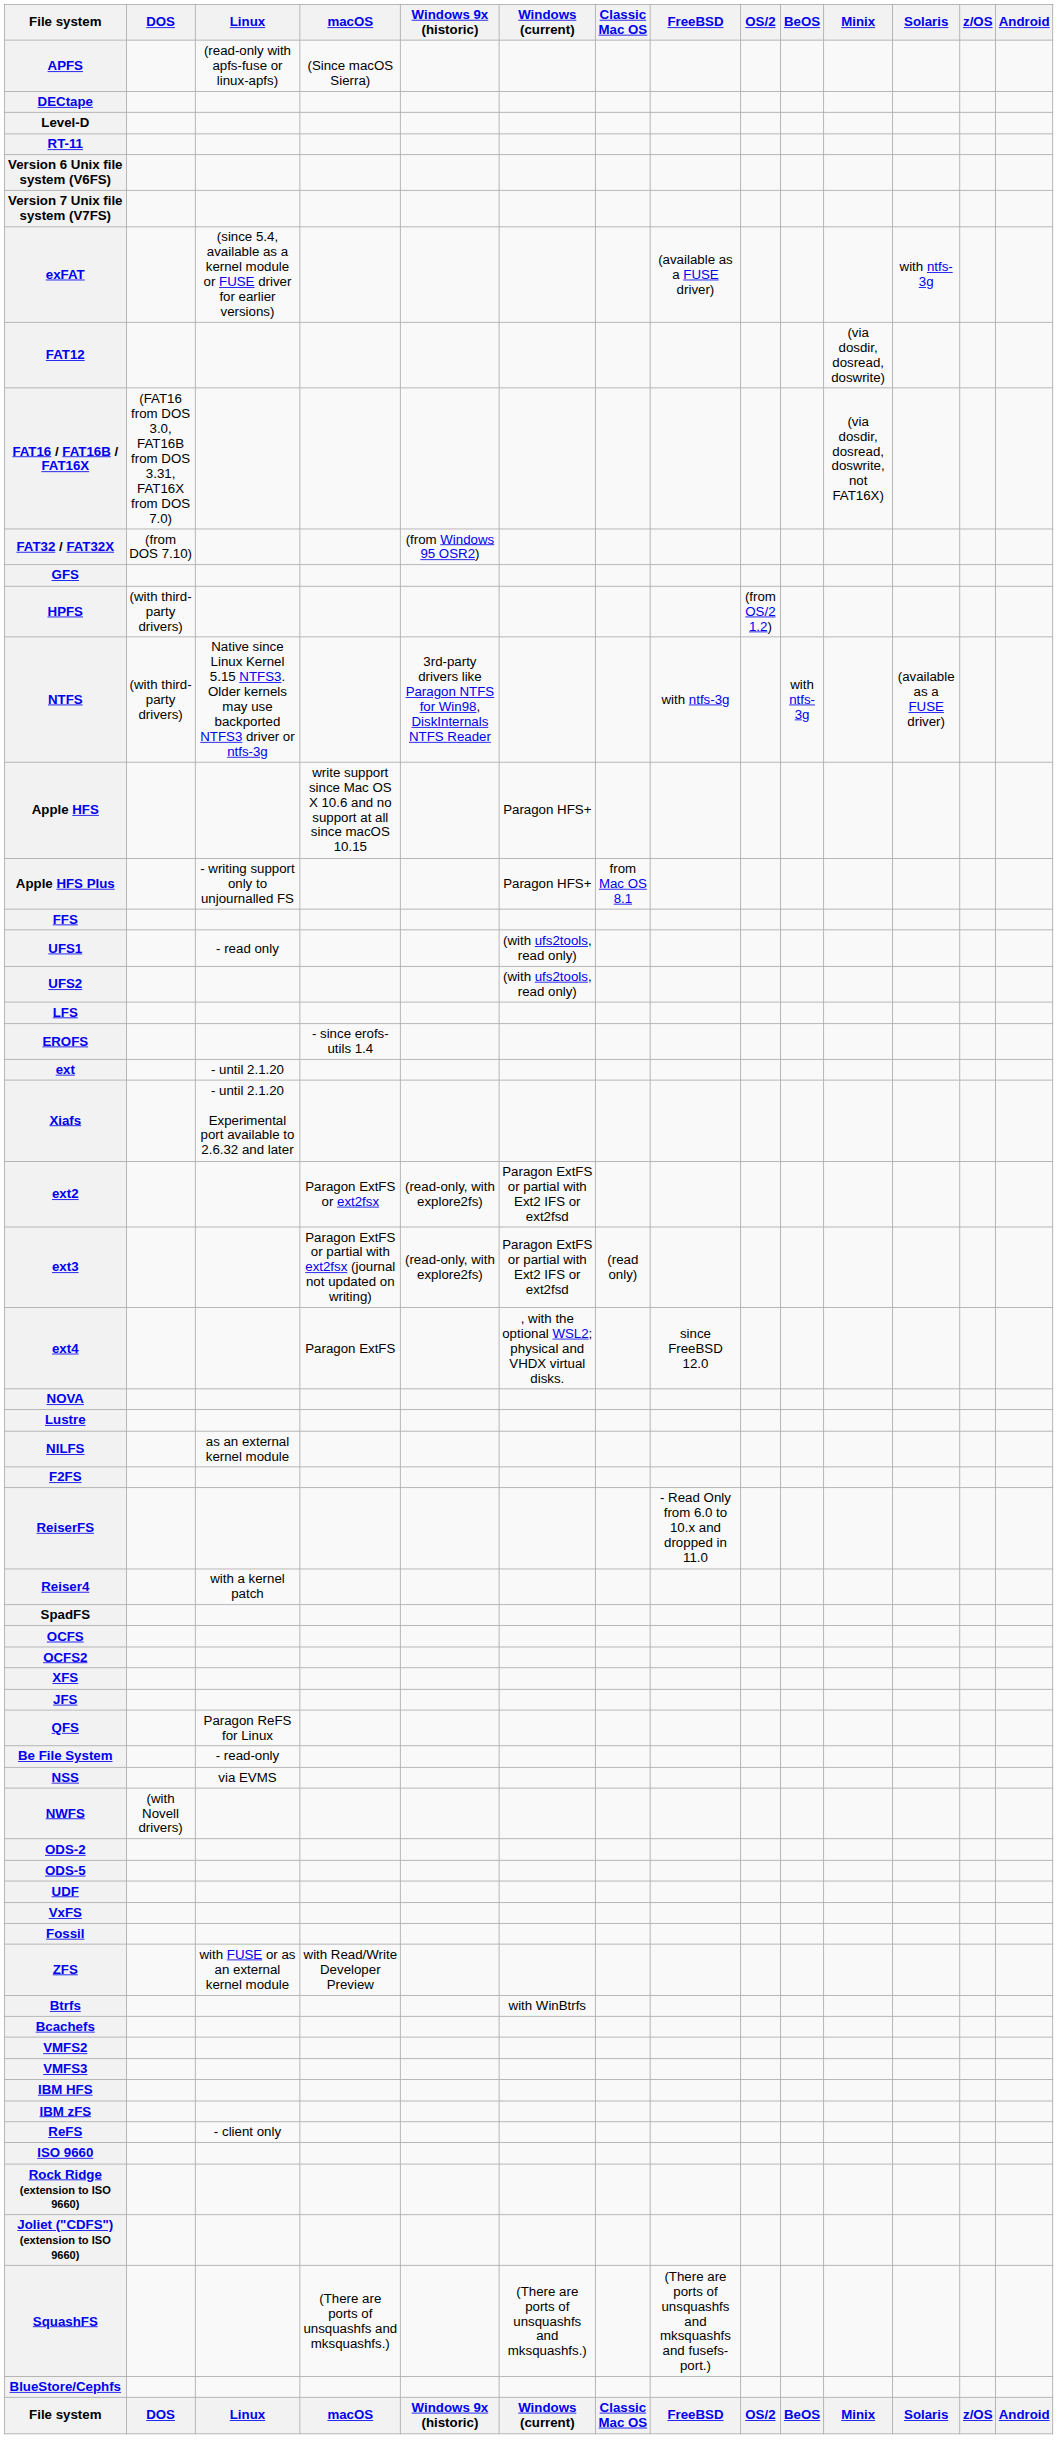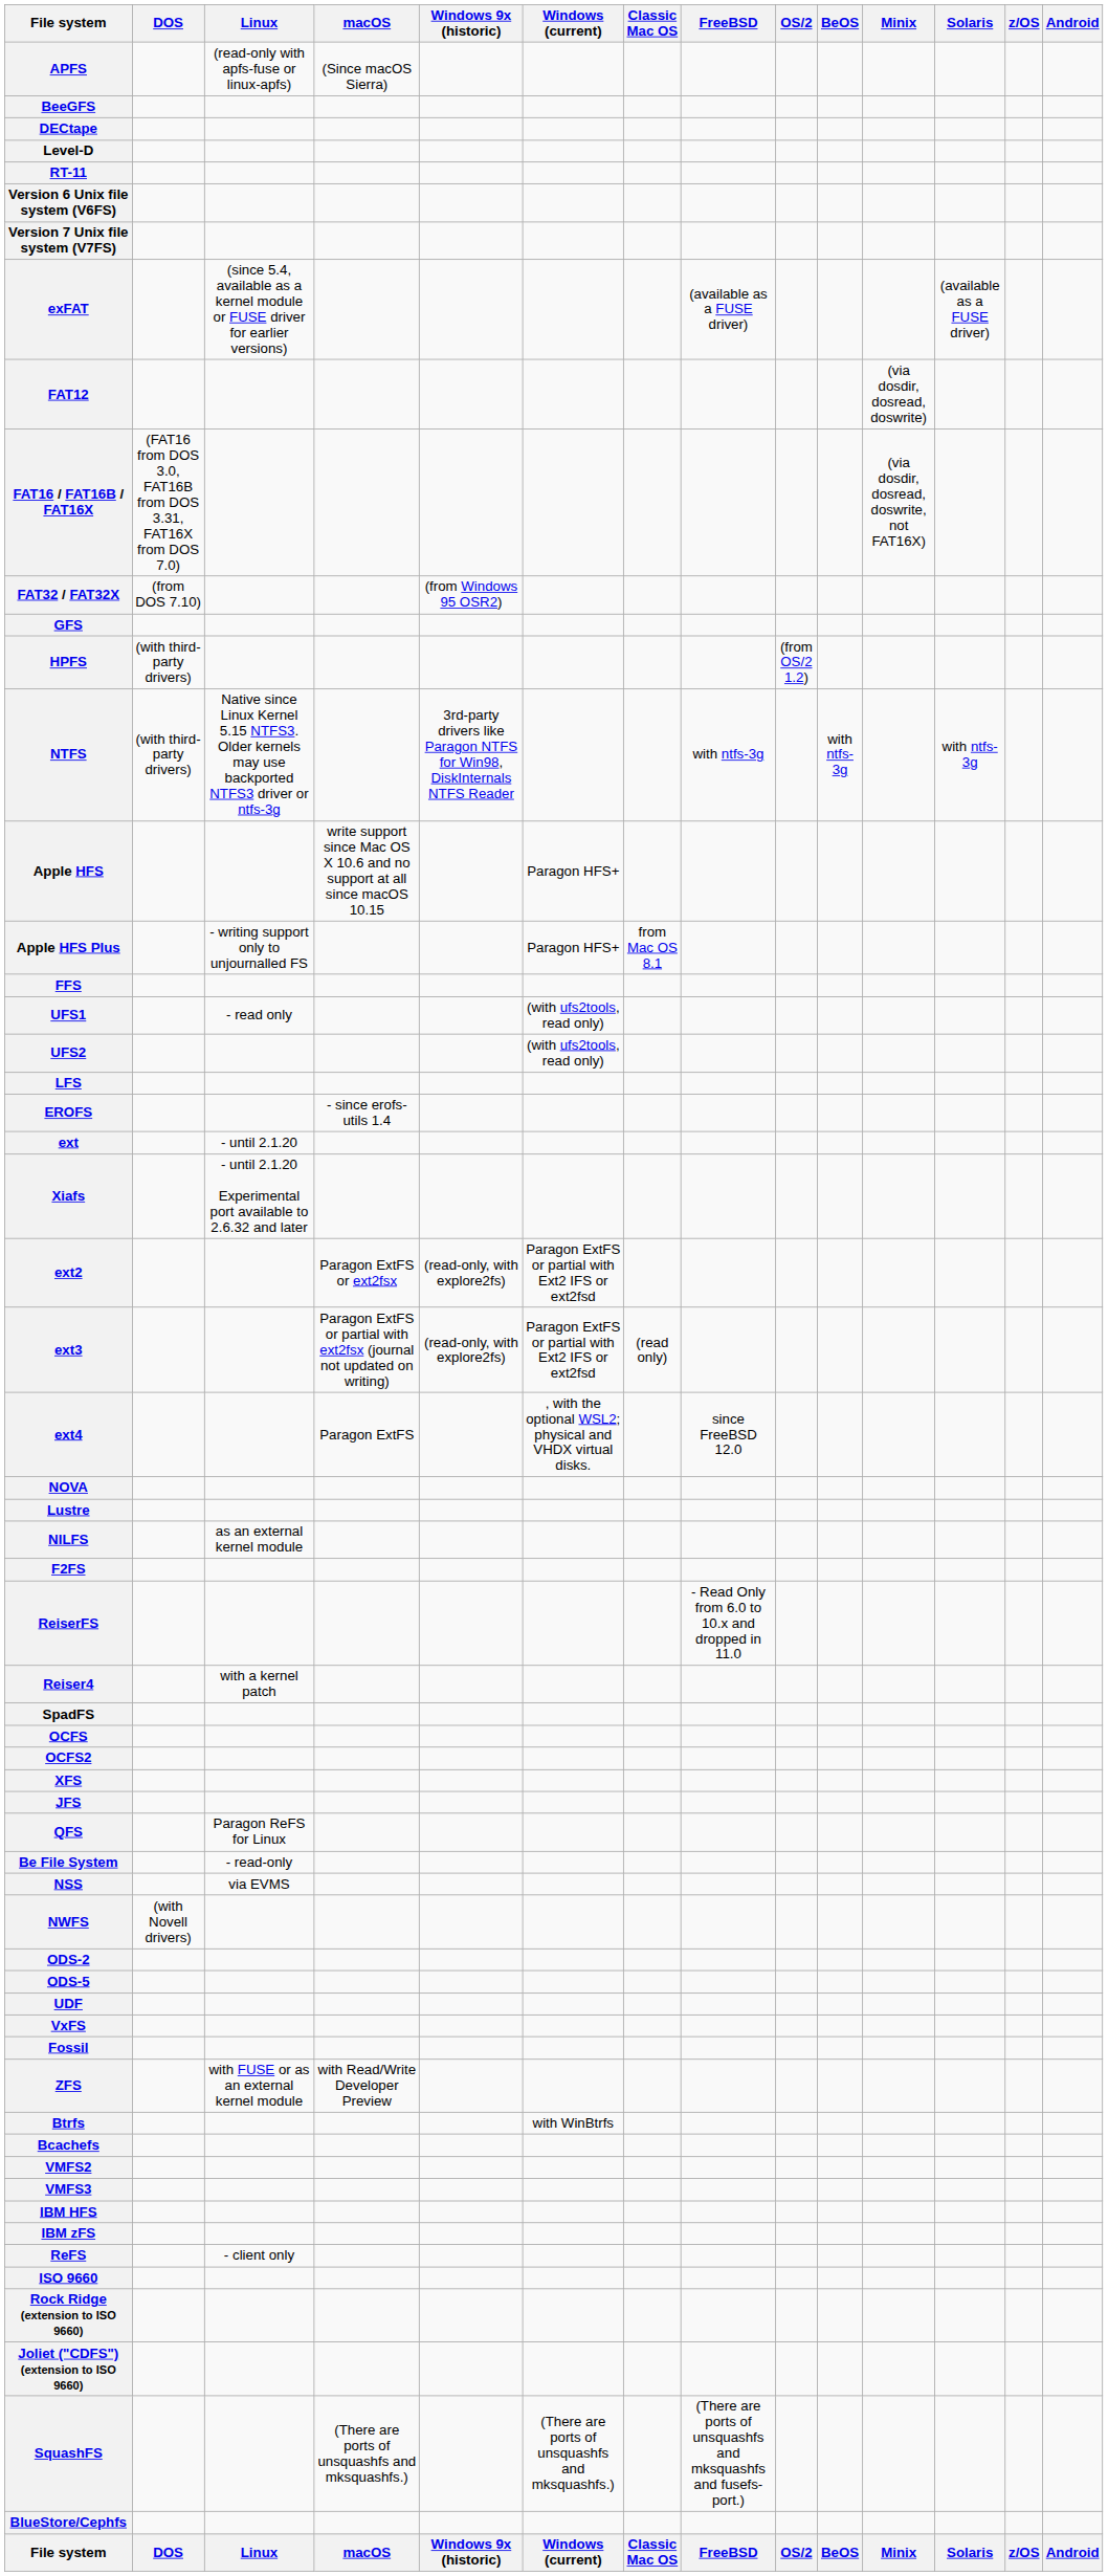+ row: BeeGFS
exFAT | Solaris: with ntfs-3g -> (available as a FUSE driver)
NTFS | Solaris: (available as a FUSE driver) -> with ntfs-3g
